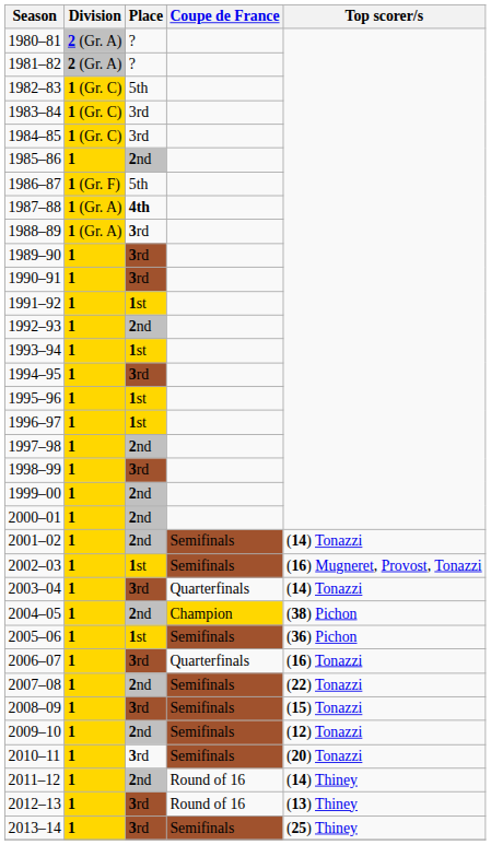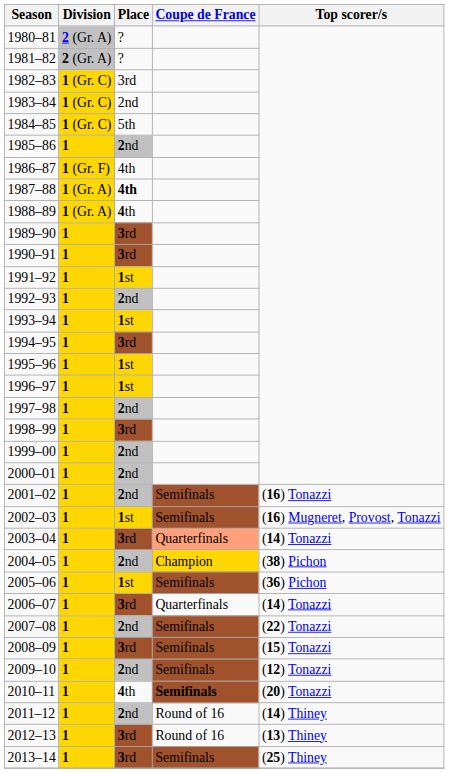1982–83 | Place: 5th -> 3rd
1983–84 | Place: 3rd -> 2nd
1984–85 | Place: 3rd -> 5th
1986–87 | Place: 5th -> 4th
1988–89 | Place: 3rd -> 4th
2001–02 | Top scorer/s: (14) Tonazzi -> (16) Tonazzi
2003–04 | Coupe de France: no background -> lightsalmon background
2006–07 | Top scorer/s: (16) Tonazzi -> (14) Tonazzi
2010–11 | Place: 3rd -> 4th
2010–11 | Coupe de France: normal -> bold
